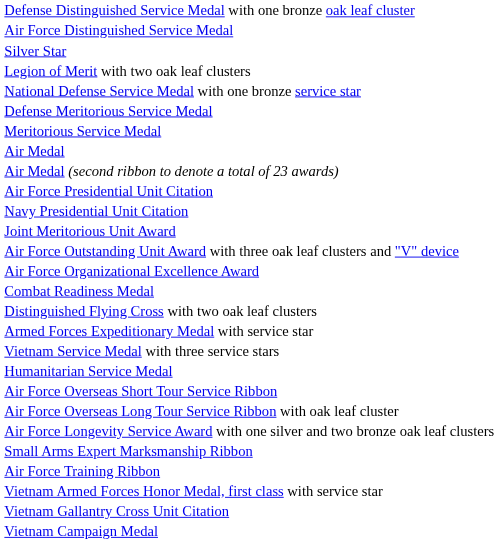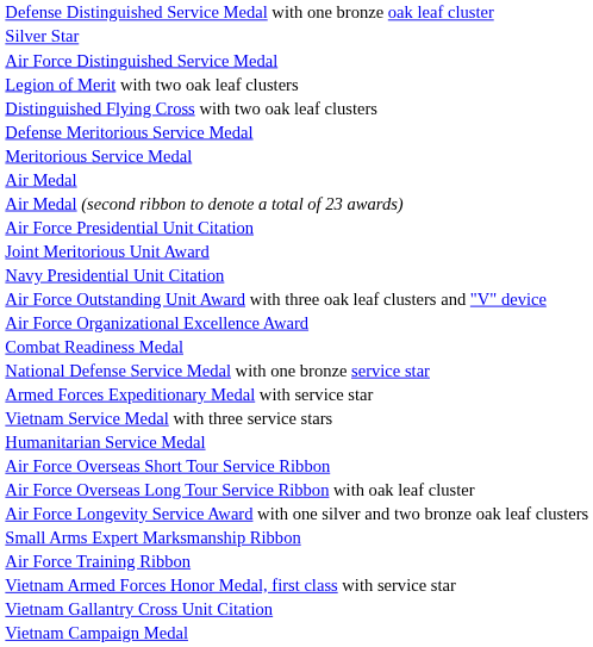rows swapped: Air Force Distinguished Service Medal <-> Silver Star
rows swapped: Distinguished Flying Cross with two oak leaf clusters <-> National Defense Service Medal with one bronze service star
rows swapped: Navy Presidential Unit Citation <-> Joint Meritorious Unit Award
